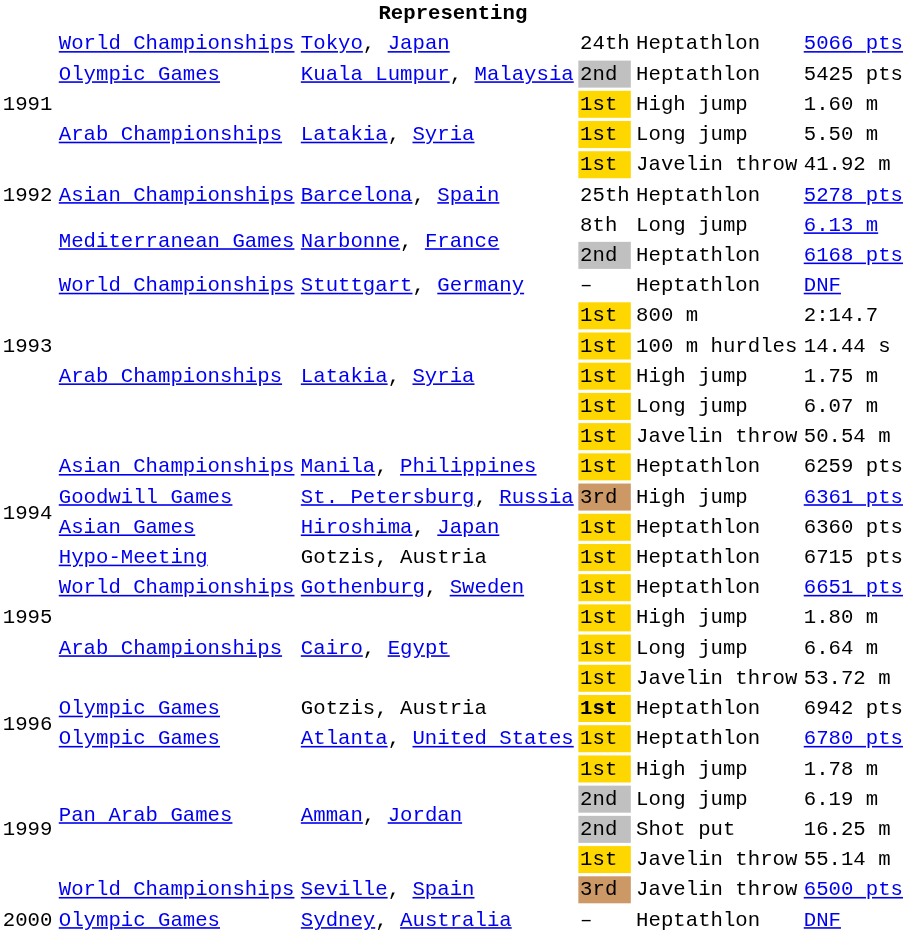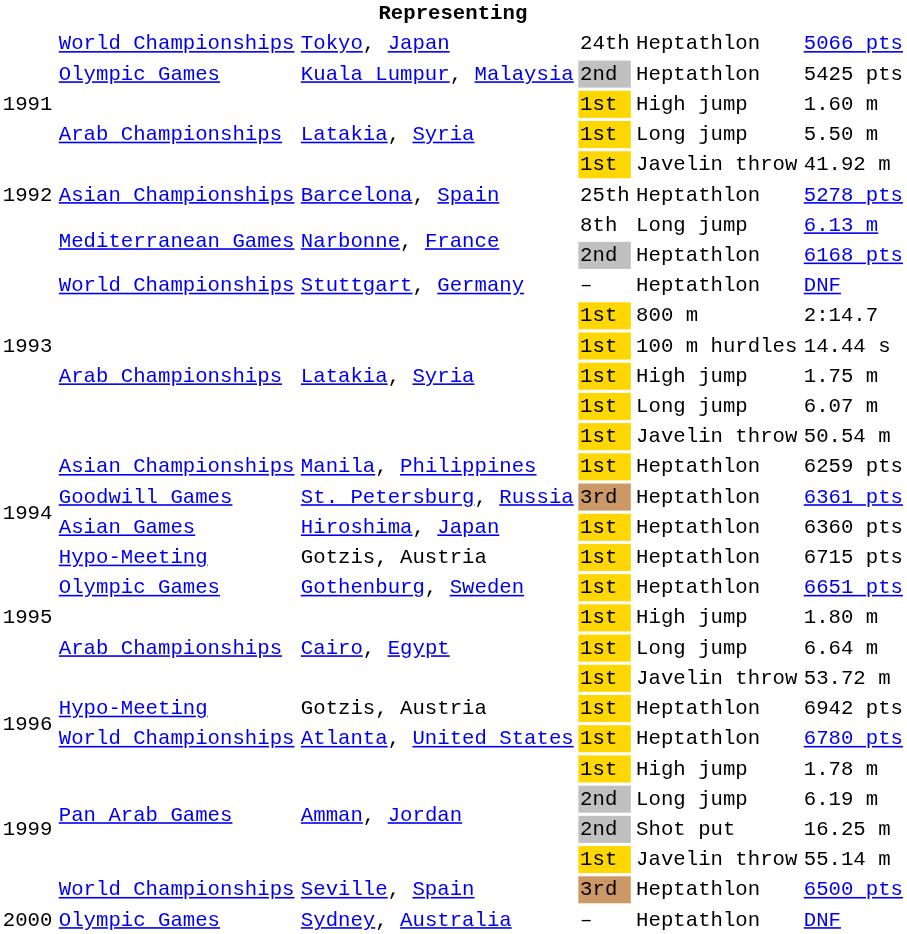St. Petersburg, Russia | column 5: High jump -> Heptathlon
Gothenburg, Sweden | column 2: World Championships -> Olympic Games
1996 / Gotzis, Austria | column 2: Olympic Games -> Hypo-Meeting
1996 / Gotzis, Austria | column 4: bold -> normal
Atlanta, United States | column 2: Olympic Games -> World Championships
Seville, Spain | column 5: Javelin throw -> Heptathlon
